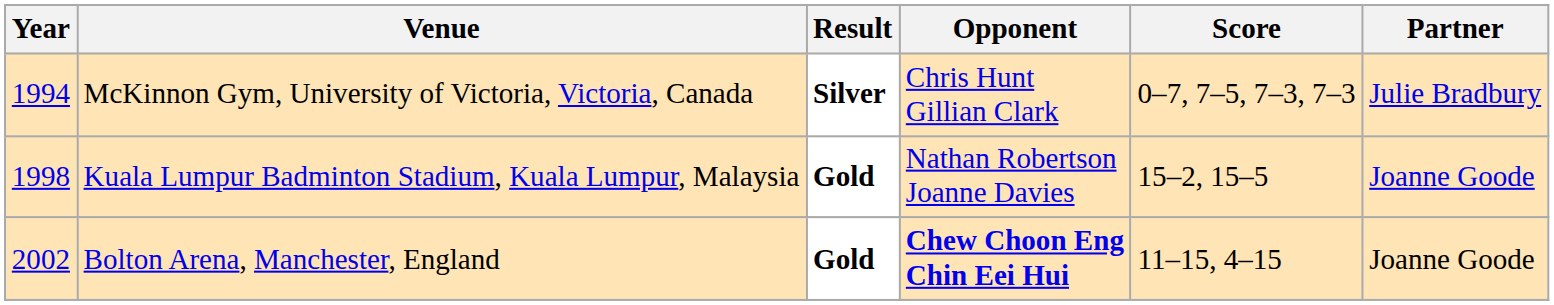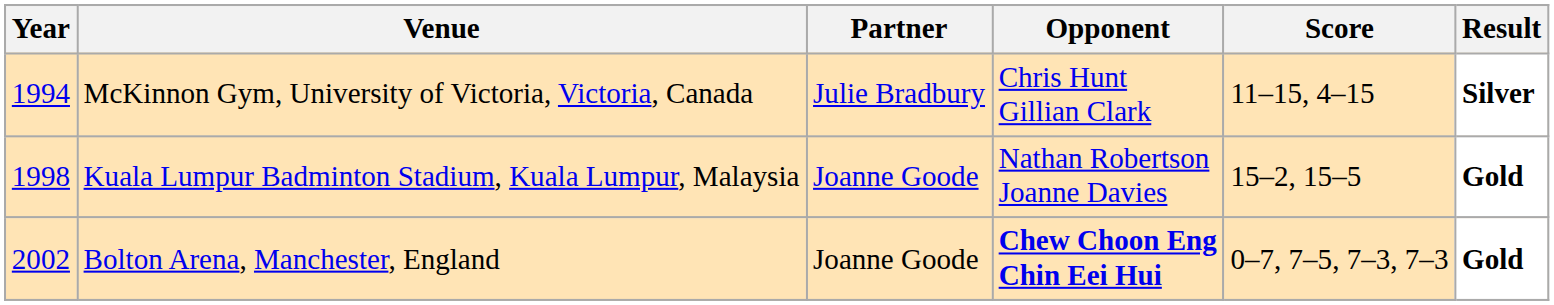columns swapped: Partner <-> Result
McKinnon Gym, University of Victoria, Victoria, Canada | Score: 0–7, 7–5, 7–3, 7–3 -> 11–15, 4–15
Bolton Arena, Manchester, England | Score: 11–15, 4–15 -> 0–7, 7–5, 7–3, 7–3
